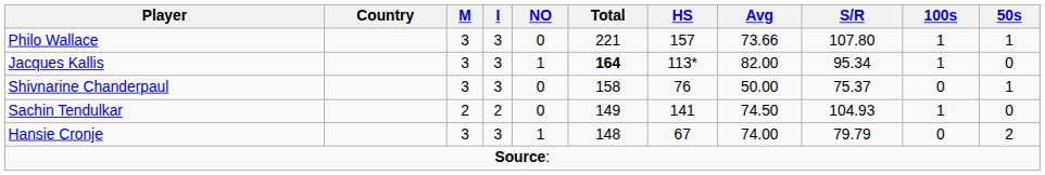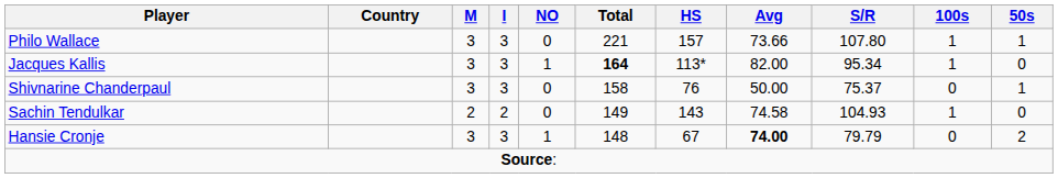Sachin Tendulkar | HS: 141 -> 143
Sachin Tendulkar | Avg: 74.50 -> 74.58
Hansie Cronje | Avg: normal -> bold
